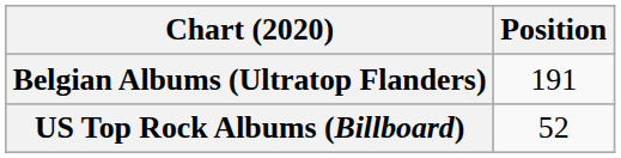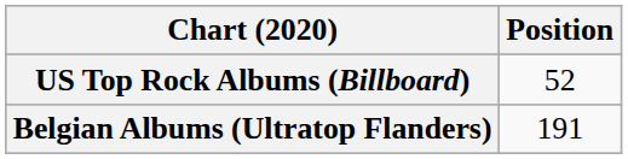rows swapped: Belgian Albums (Ultratop Flanders) <-> US Top Rock Albums (Billboard)
